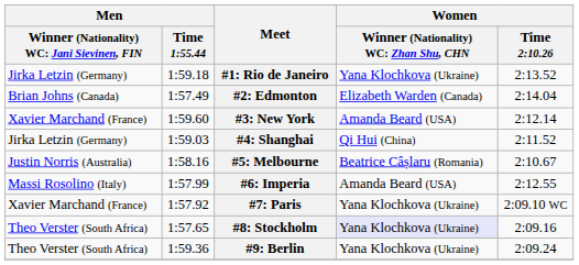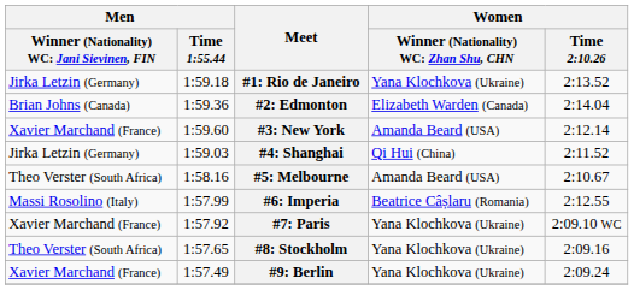#2: Edmonton | Men / Time 1:55.44: 1:57.49 -> 1:59.36
#5: Melbourne | column 1: Justin Norris (Australia) -> Theo Verster (South Africa)
#5: Melbourne | column 4: Beatrice Câșlaru (Romania) -> Amanda Beard (USA)
#6: Imperia | column 4: Amanda Beard (USA) -> Beatrice Câșlaru (Romania)
#8: Stockholm | column 4: lavender background -> no background
#9: Berlin | column 1: Theo Verster (South Africa) -> Xavier Marchand (France)
#9: Berlin | Men / Time 1:55.44: 1:59.36 -> 1:57.49
